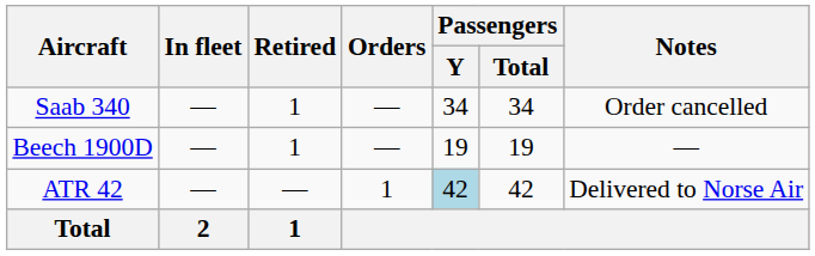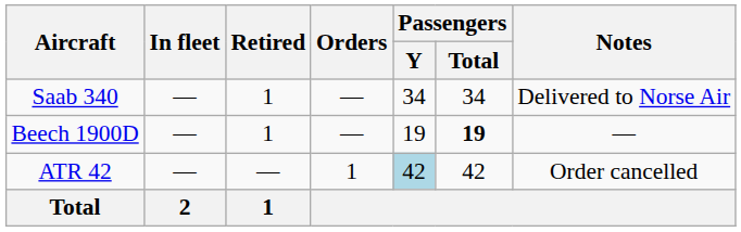Saab 340 | Notes: Order cancelled -> Delivered to Norse Air
Beech 1900D | Passengers / Total: normal -> bold
ATR 42 | Notes: Delivered to Norse Air -> Order cancelled
